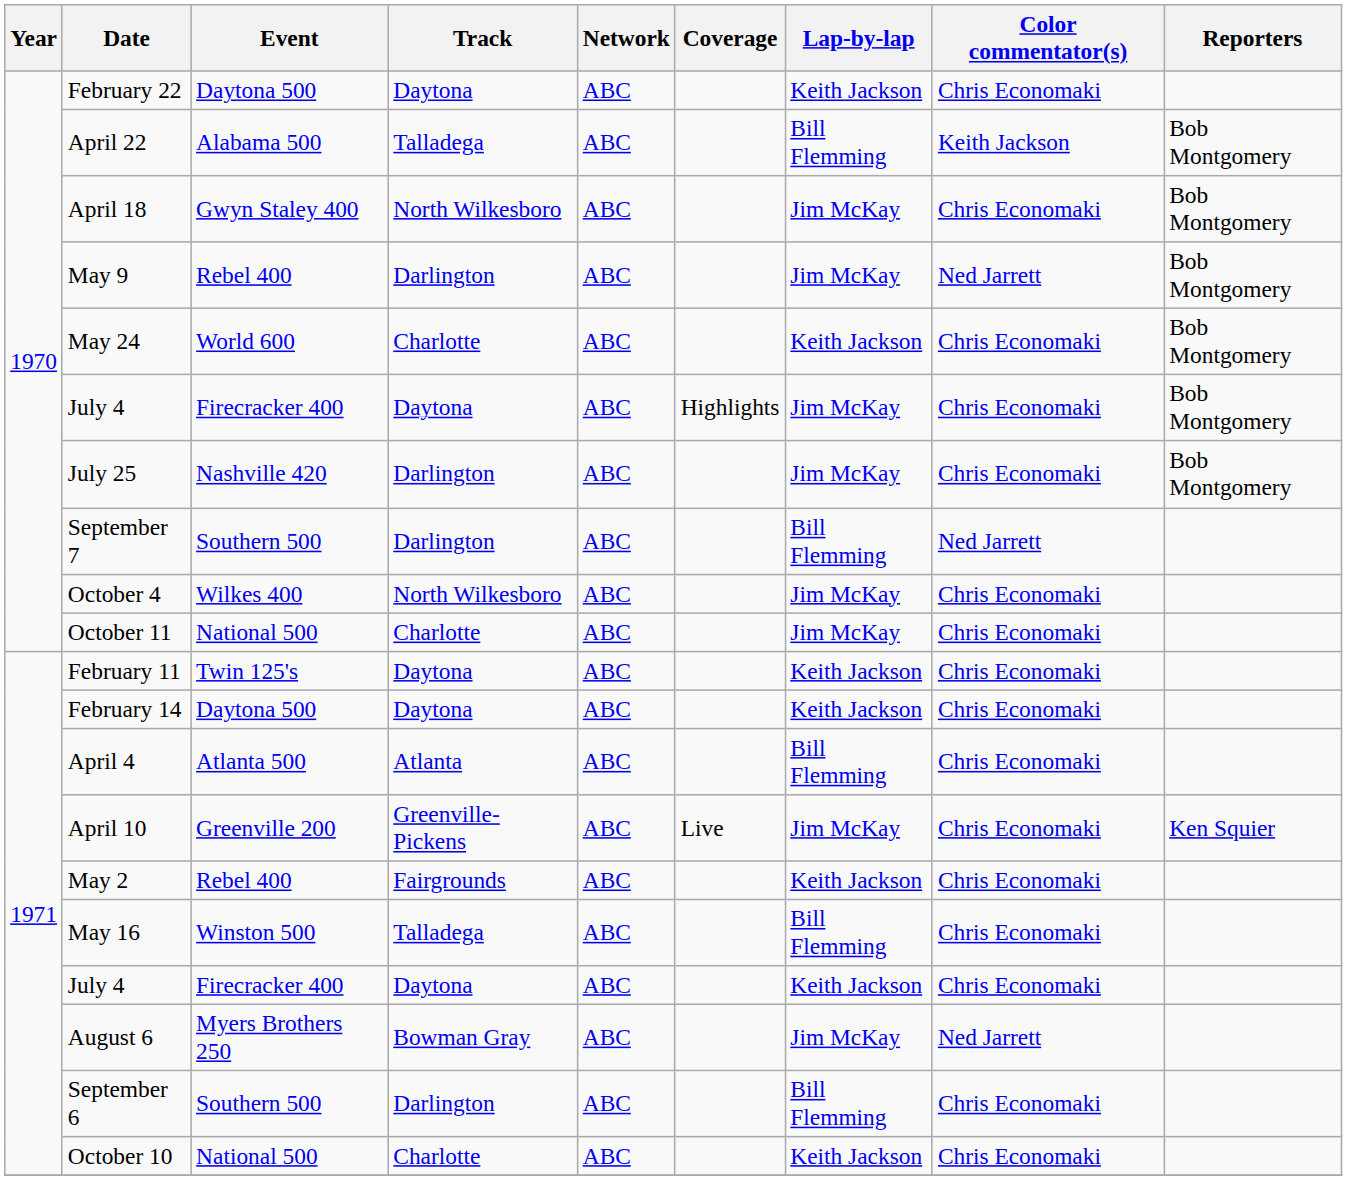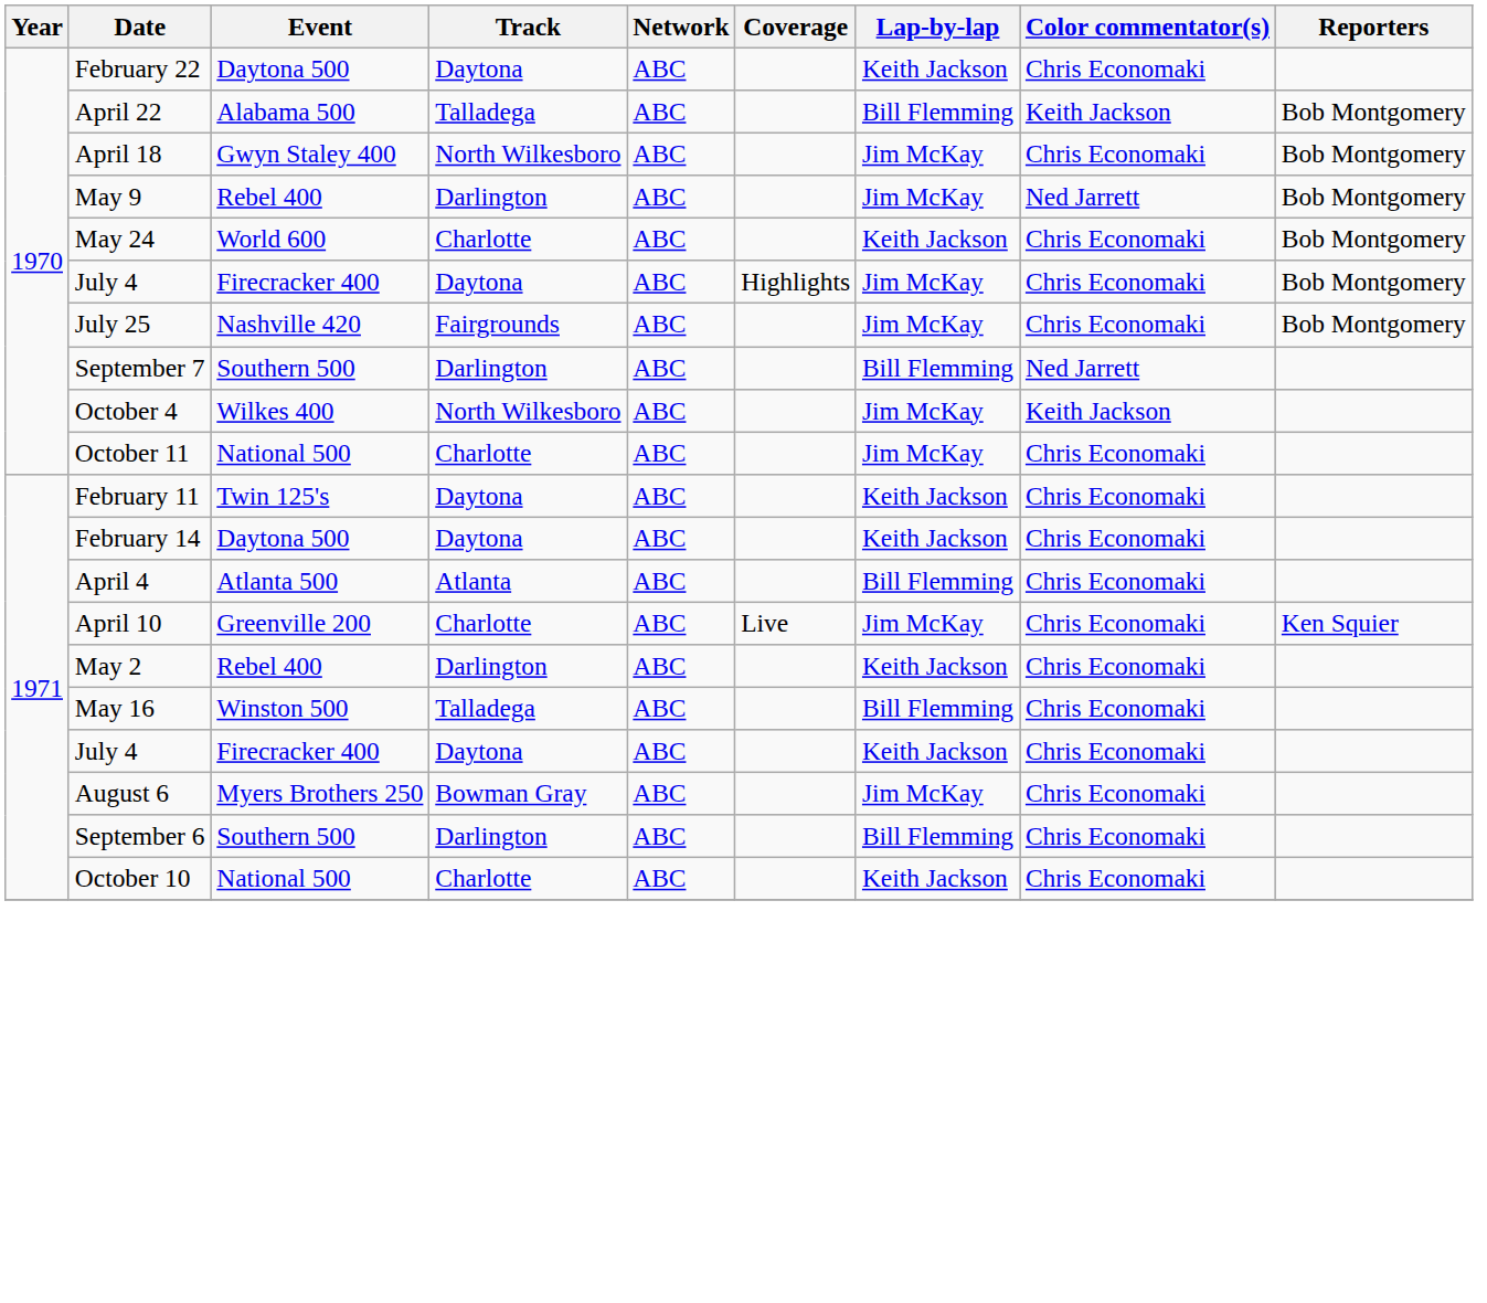July 25 | Track: Darlington -> Fairgrounds
October 4 | Color commentator(s): Chris Economaki -> Keith Jackson
April 10 | Track: Greenville-Pickens -> Charlotte
May 2 | Track: Fairgrounds -> Darlington
August 6 | Color commentator(s): Ned Jarrett -> Chris Economaki
